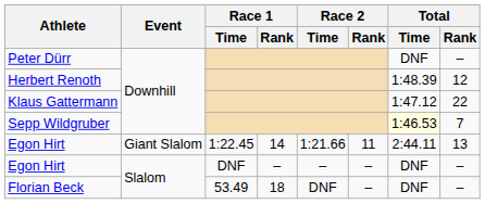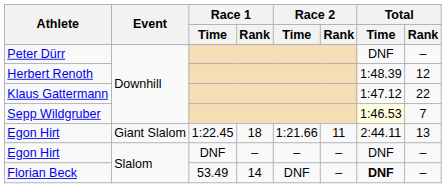Egon Hirt / 1:22.45 | Race 1 / Rank: 14 -> 18
Florian Beck | Race 1 / Rank: 18 -> 14
Florian Beck | Total / Time: normal -> bold
